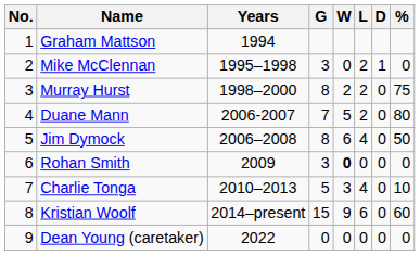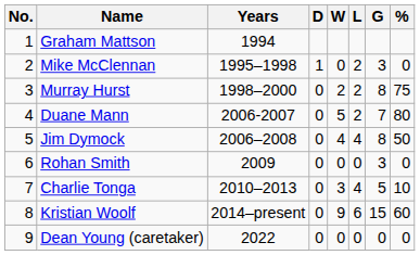columns swapped: G <-> D
Jim Dymock | W: 6 -> 4
Rohan Smith | W: bold -> normal
